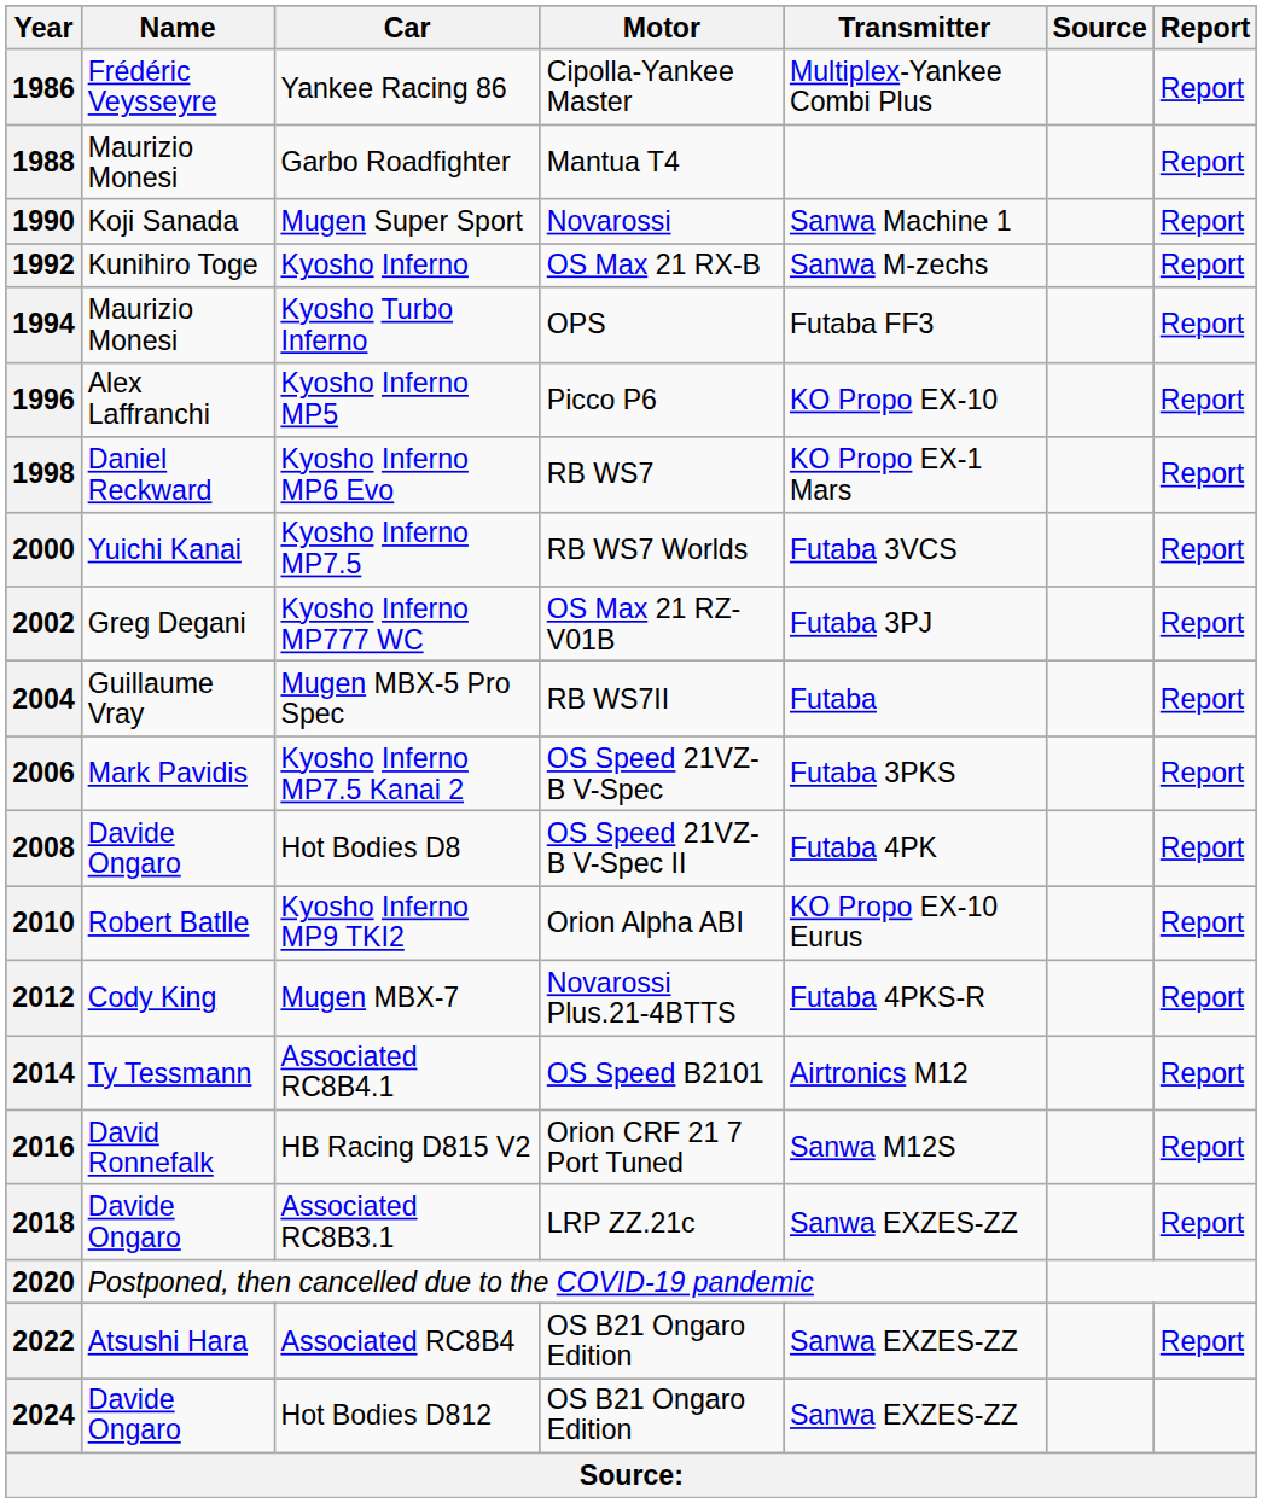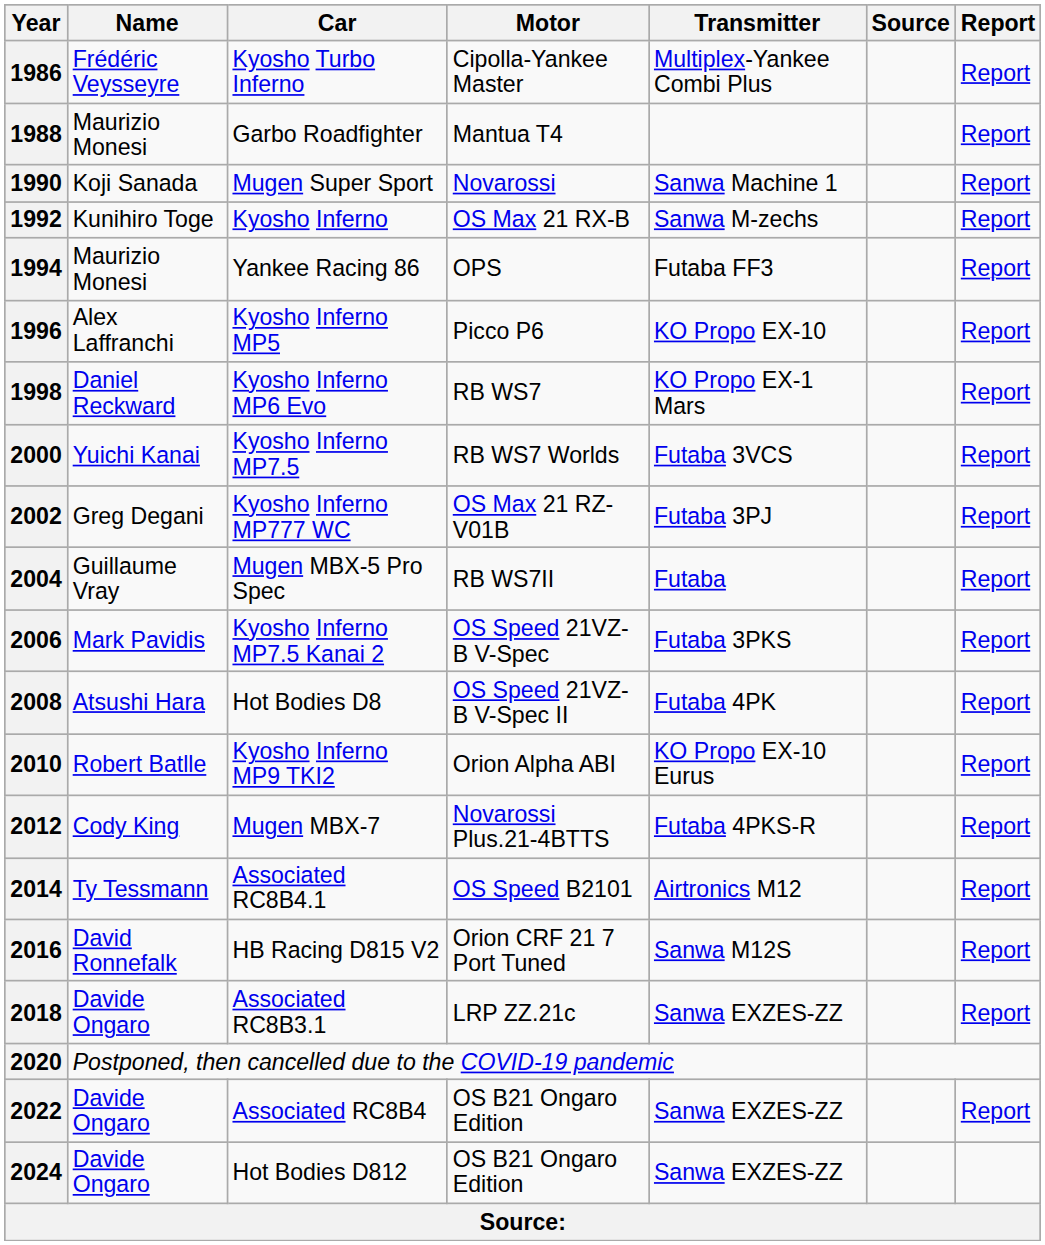1986 | Car: Yankee Racing 86 -> Kyosho Turbo Inferno
1994 | Car: Kyosho Turbo Inferno -> Yankee Racing 86
2008 | Name: Davide Ongaro -> Atsushi Hara
2022 | Name: Atsushi Hara -> Davide Ongaro
